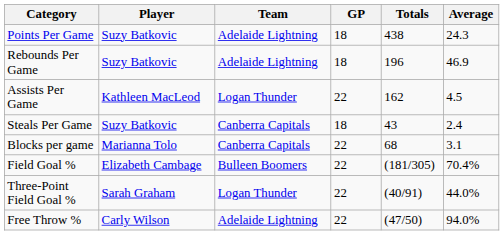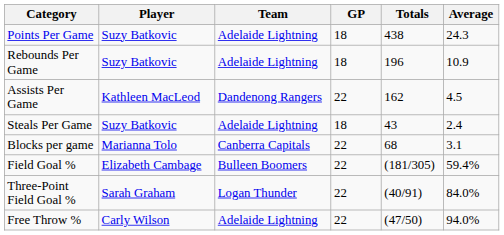Rebounds Per Game | Average: 46.9 -> 10.9
Assists Per Game | Team: Logan Thunder -> Dandenong Rangers
Steals Per Game | Team: Canberra Capitals -> Adelaide Lightning
Field Goal % | Average: 70.4% -> 59.4%
Three-Point Field Goal % | Average: 44.0% -> 84.0%
